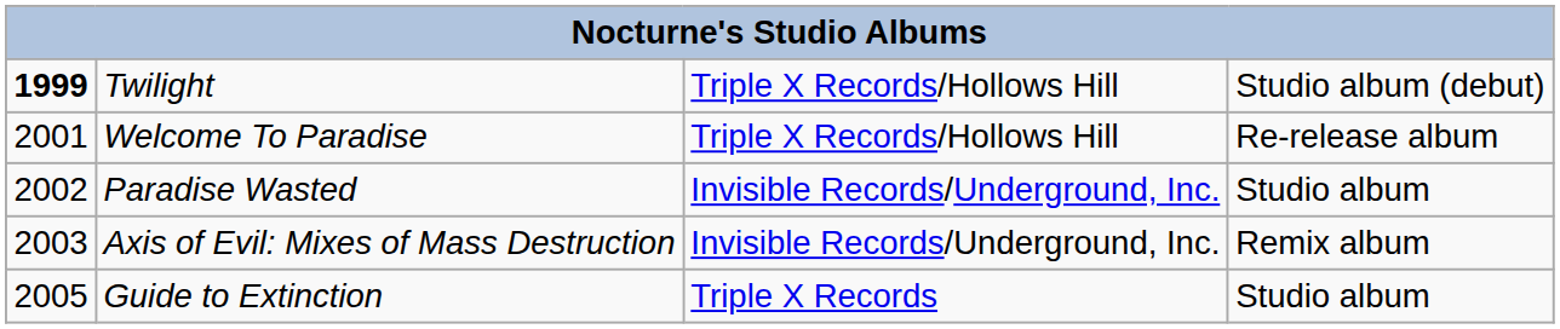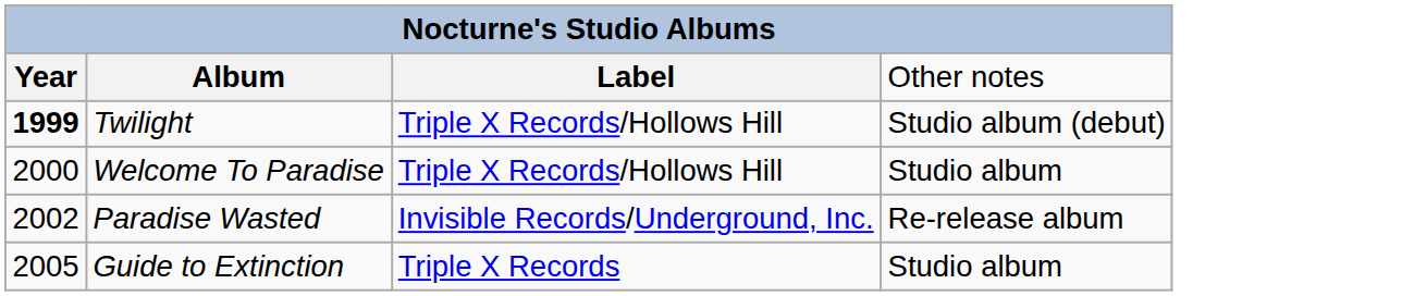+ row: Year | Album | Label | Other notes
Welcome To Paradise | column 1: 2001 -> 2000
Welcome To Paradise | column 4: Re-release album -> Studio album
Paradise Wasted | column 4: Studio album -> Re-release album
- row: 2003 | Axis of Evil: Mixes of Mass Destruction | Invisible Records/Underground, Inc. | Remix album
